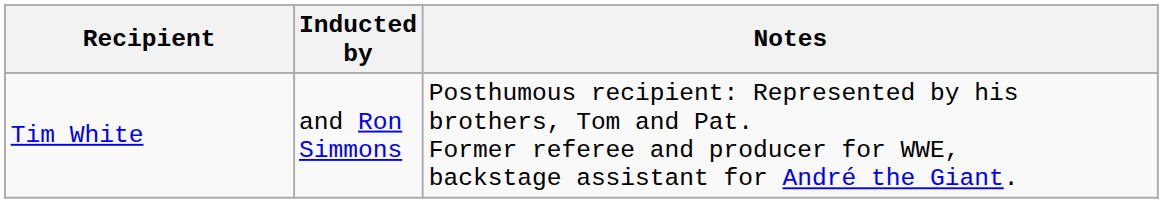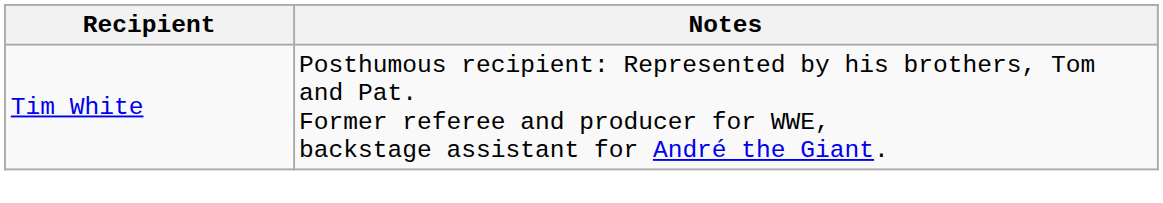- column: Inducted by | and Ron Simmons
